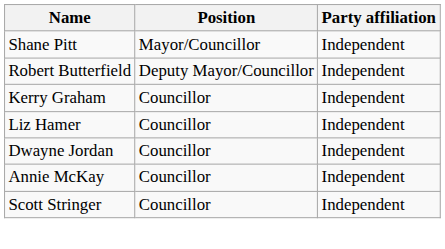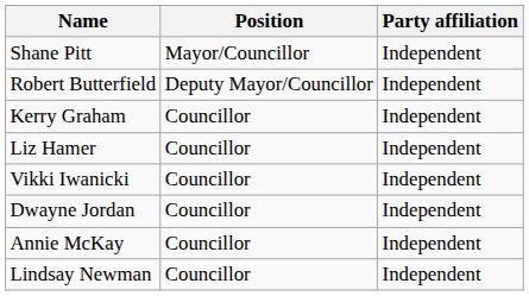+ row: Vikki Iwanicki | Councillor | Independent
+ row: Lindsay Newman | Councillor | Independent
- row: Scott Stringer | Councillor | Independent
